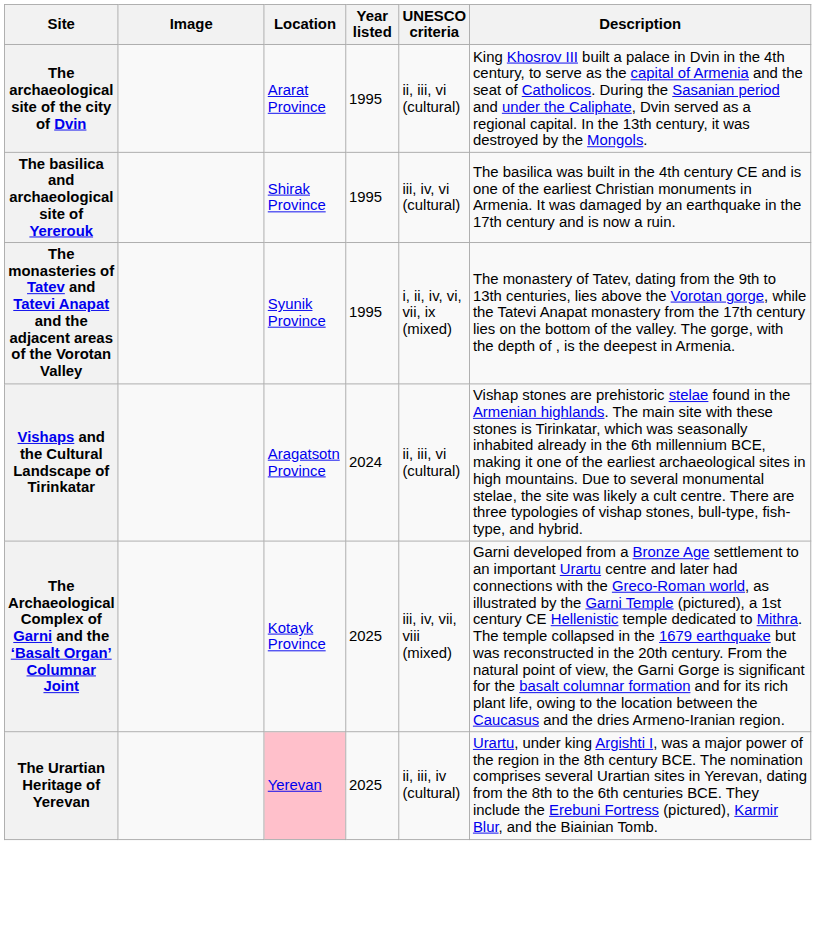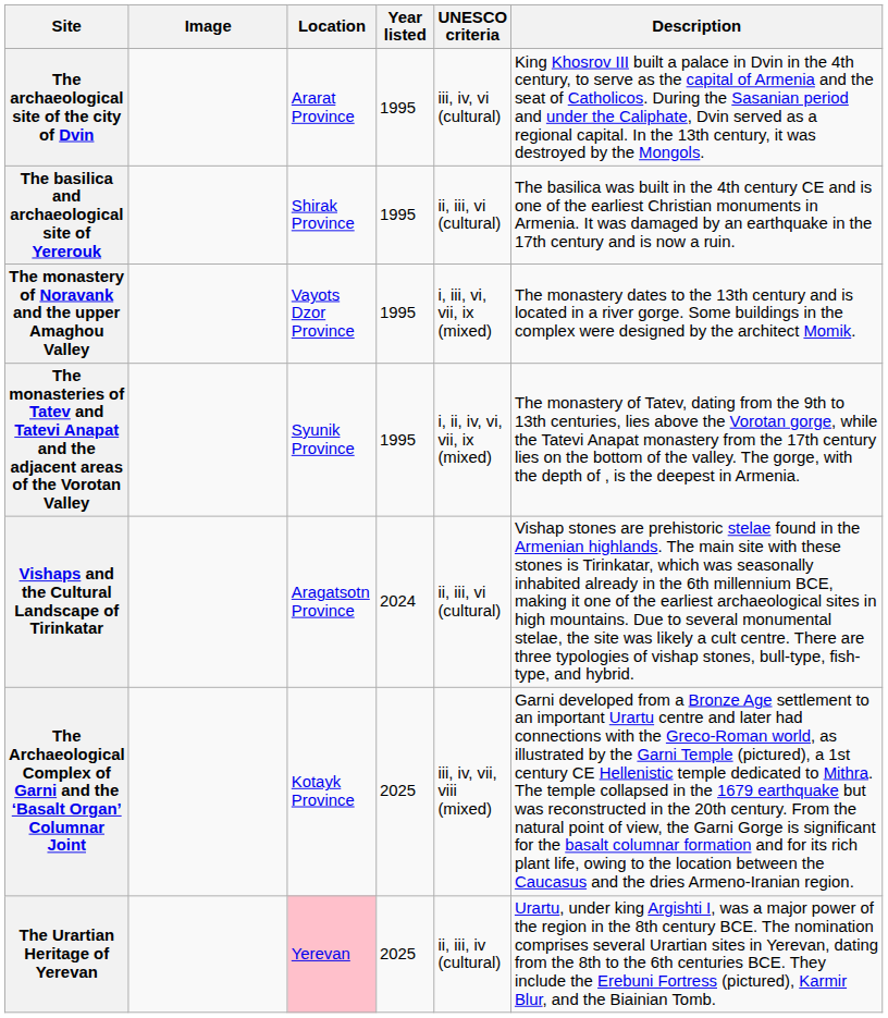The archaeological site of the city of Dvin | UNESCO criteria: ii, iii, vi (cultural) -> iii, iv, vi (cultural)
The basilica and archaeological site of Yererouk | UNESCO criteria: iii, iv, vi (cultural) -> ii, iii, vi (cultural)
+ row: The monastery of Noravank and the upper Amaghou Valley | Vayots Dzor Province | 1995 | i, iii, vi, vii, ix (mixed) | The monastery dates to the 13th century and is located in a river gorge. Some buildings in the complex were designed by the architect Momik.
